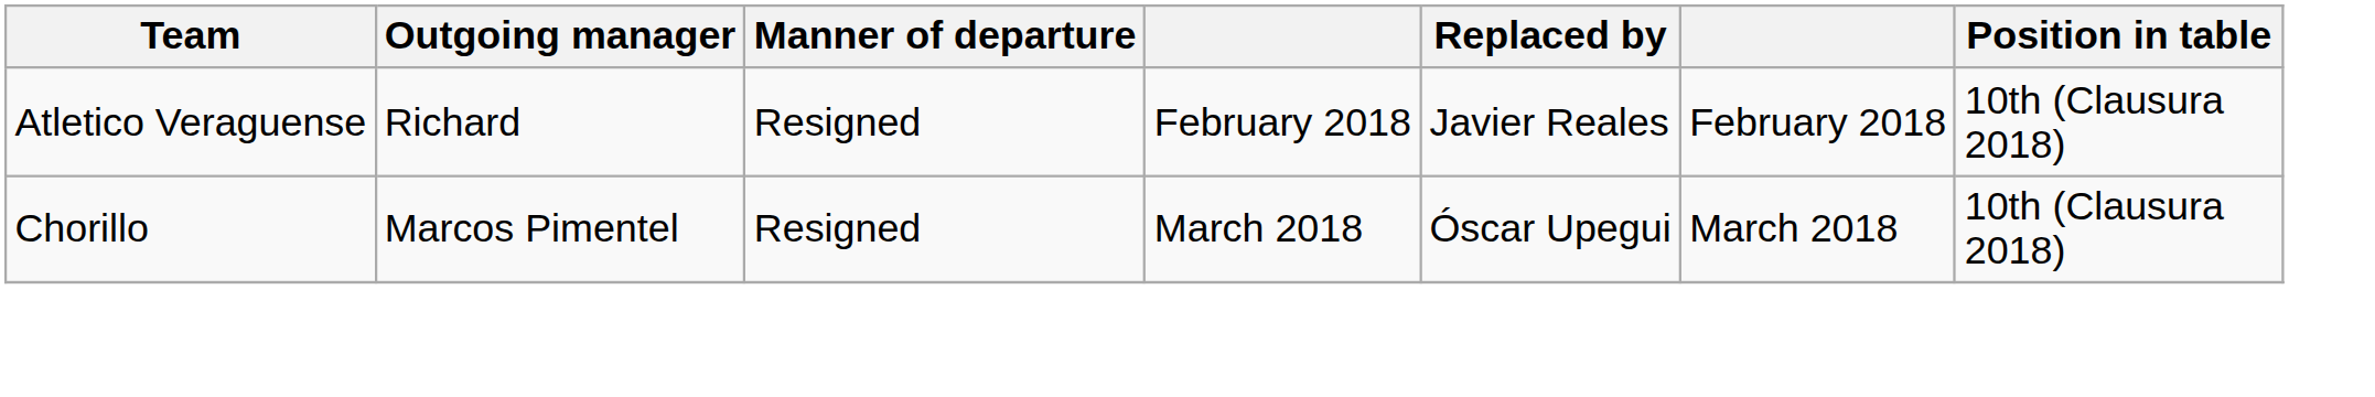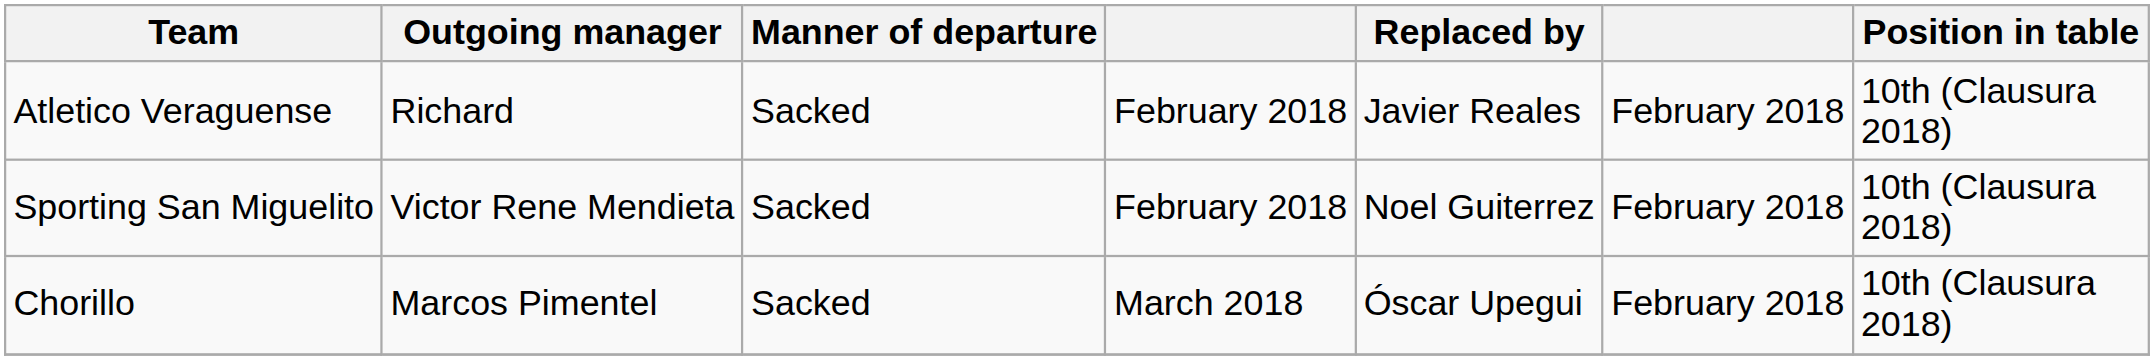Atletico Veraguense | Manner of departure: Resigned -> Sacked
+ row: Sporting San Miguelito | Victor Rene Mendieta | Sacked | February 2018 | Noel Guiterrez | February 2018 | 10th (Clausura 2018)
Chorillo | Manner of departure: Resigned -> Sacked
Chorillo | column 6: March 2018 -> February 2018
